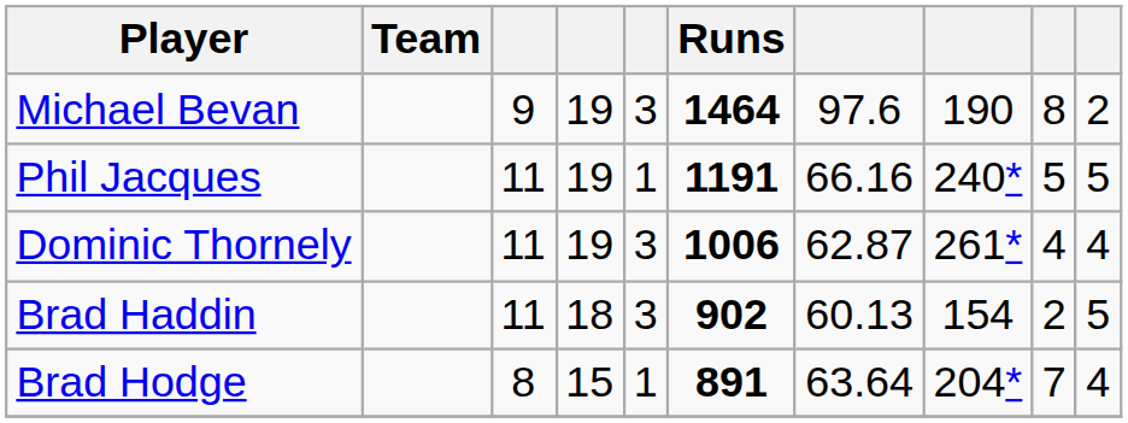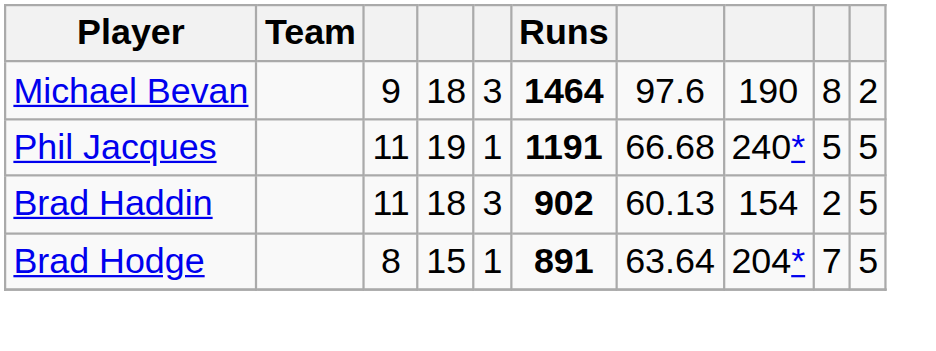Michael Bevan | column 4: 19 -> 18
Phil Jacques | column 7: 66.16 -> 66.68
- row: Dominic Thornely | 11 | 19 | 3 | 1006 | 62.87 | 261* | 4 | 4
Brad Hodge | column 10: 4 -> 5
